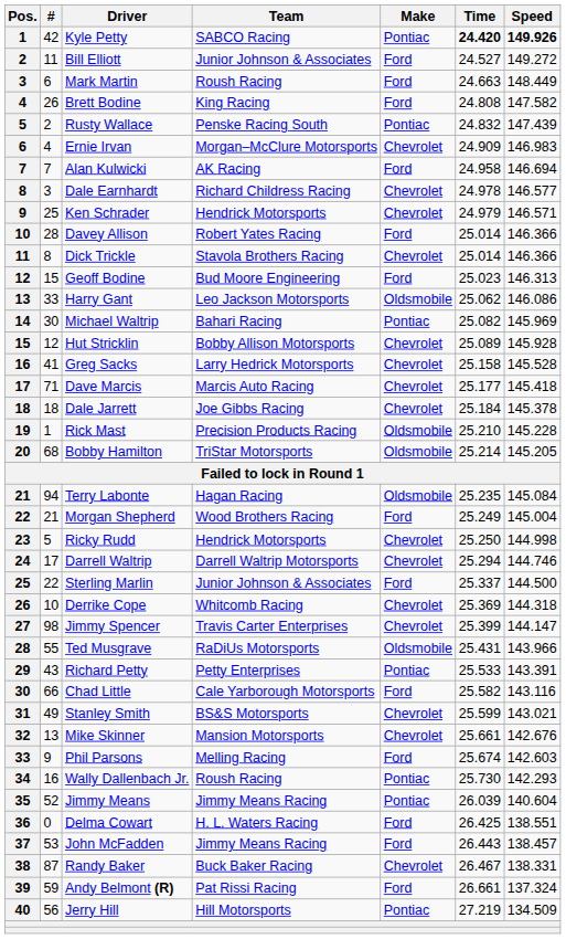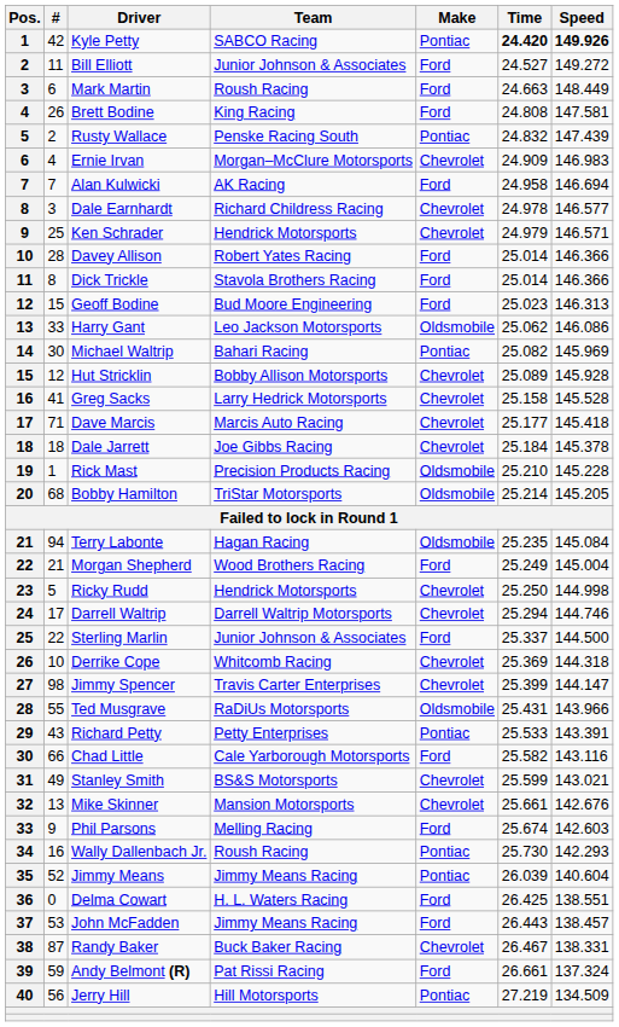Brett Bodine | Speed: 147.582 -> 147.581
Dick Trickle | Make: Chevrolet -> Ford
